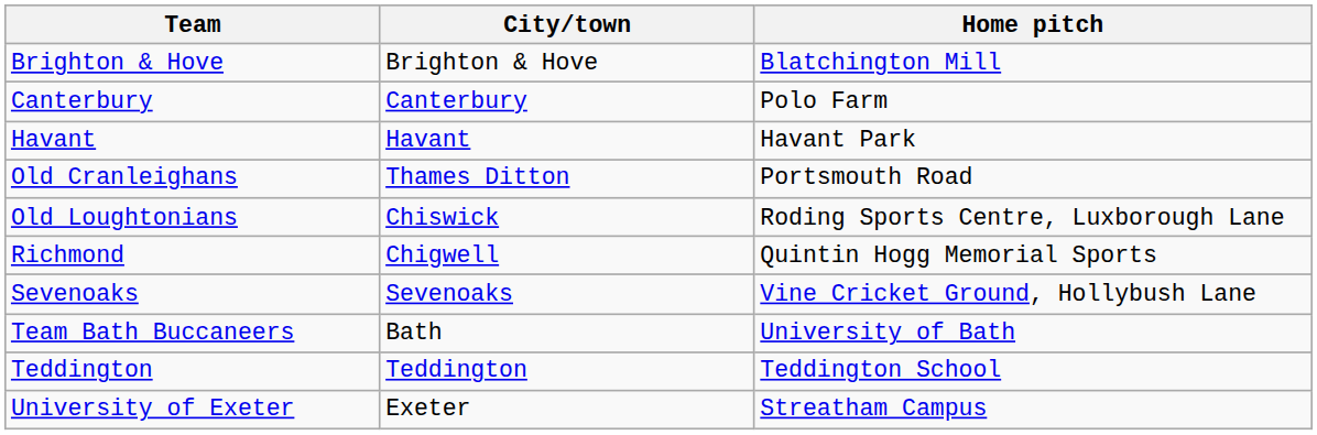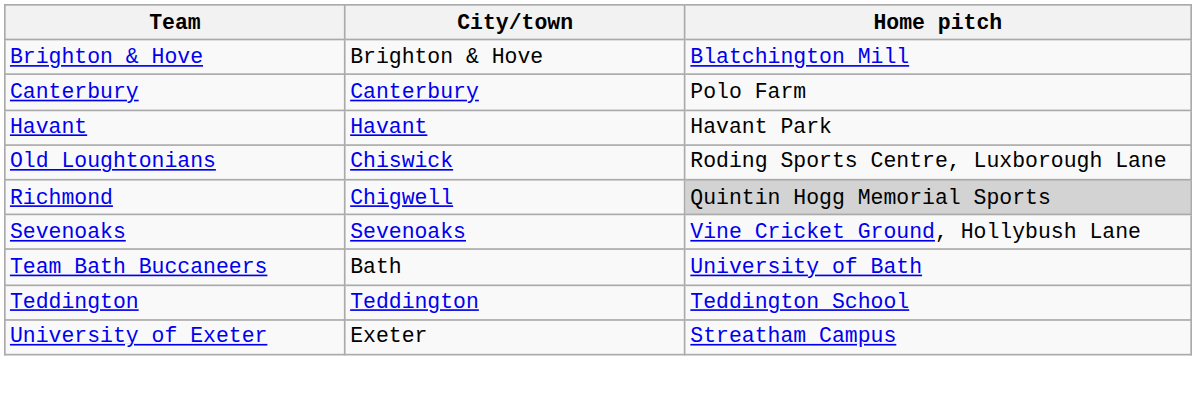- row: Old Cranleighans | Thames Ditton | Portsmouth Road
Richmond | Home pitch: no background -> lightgrey background
